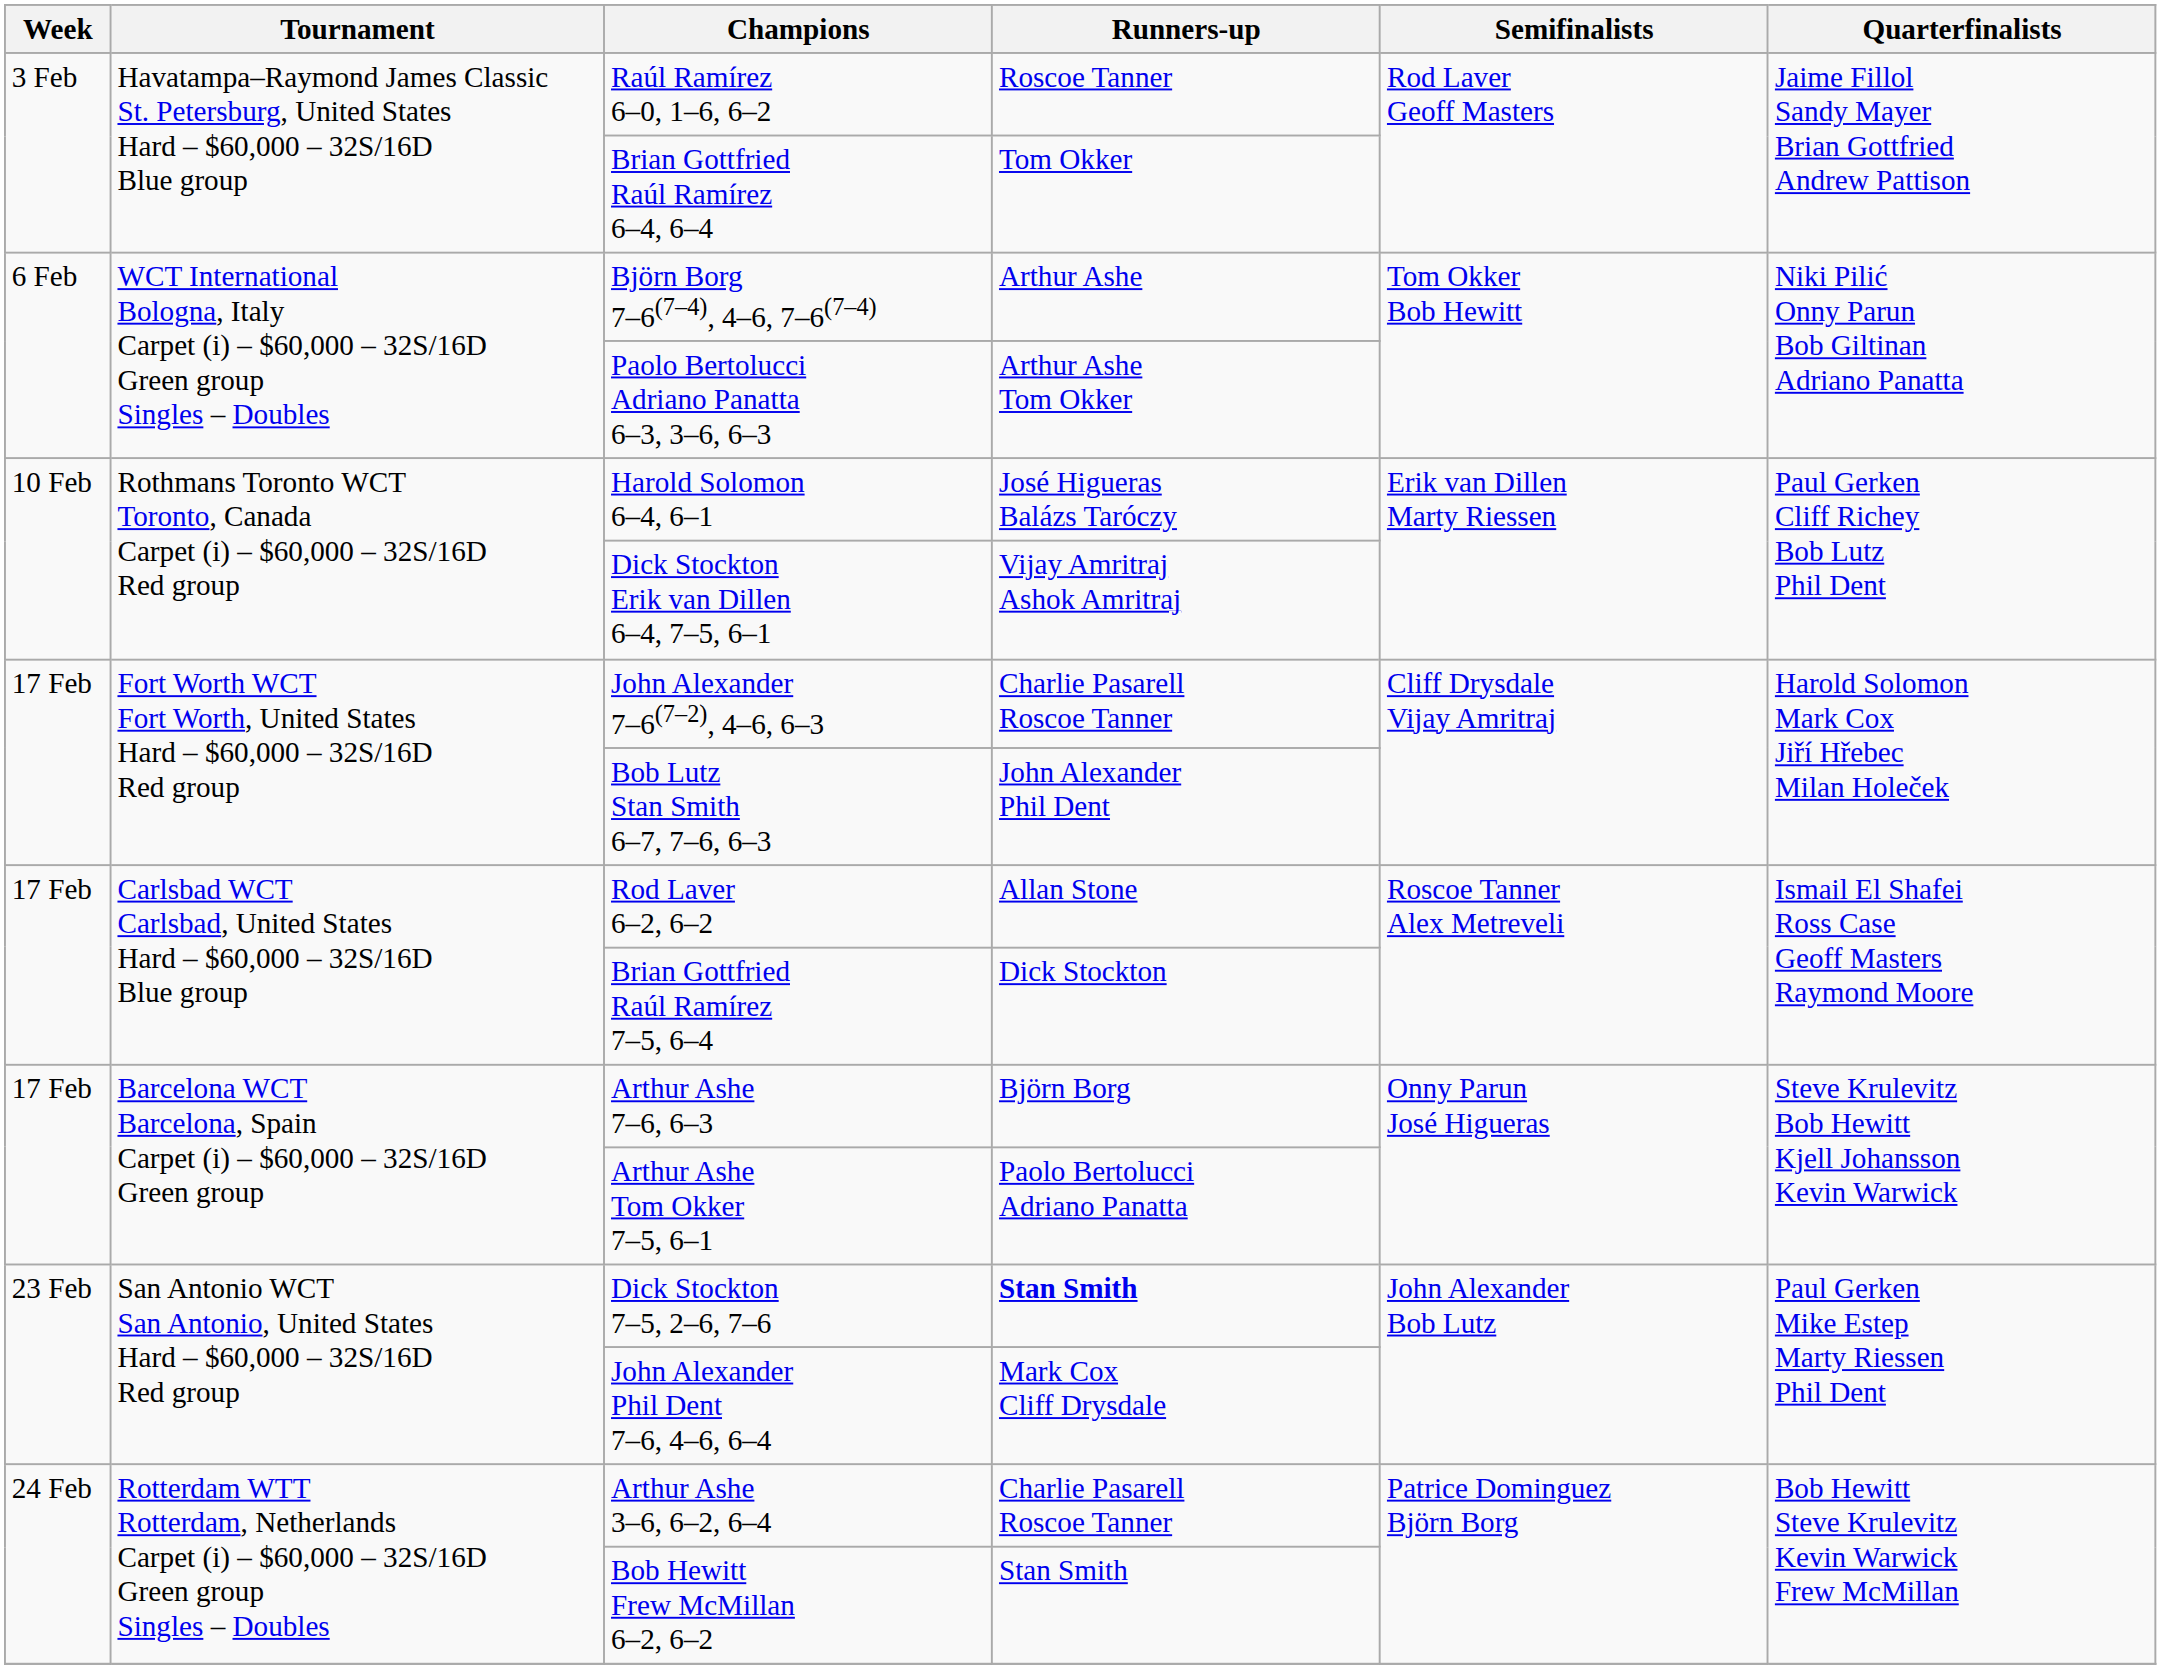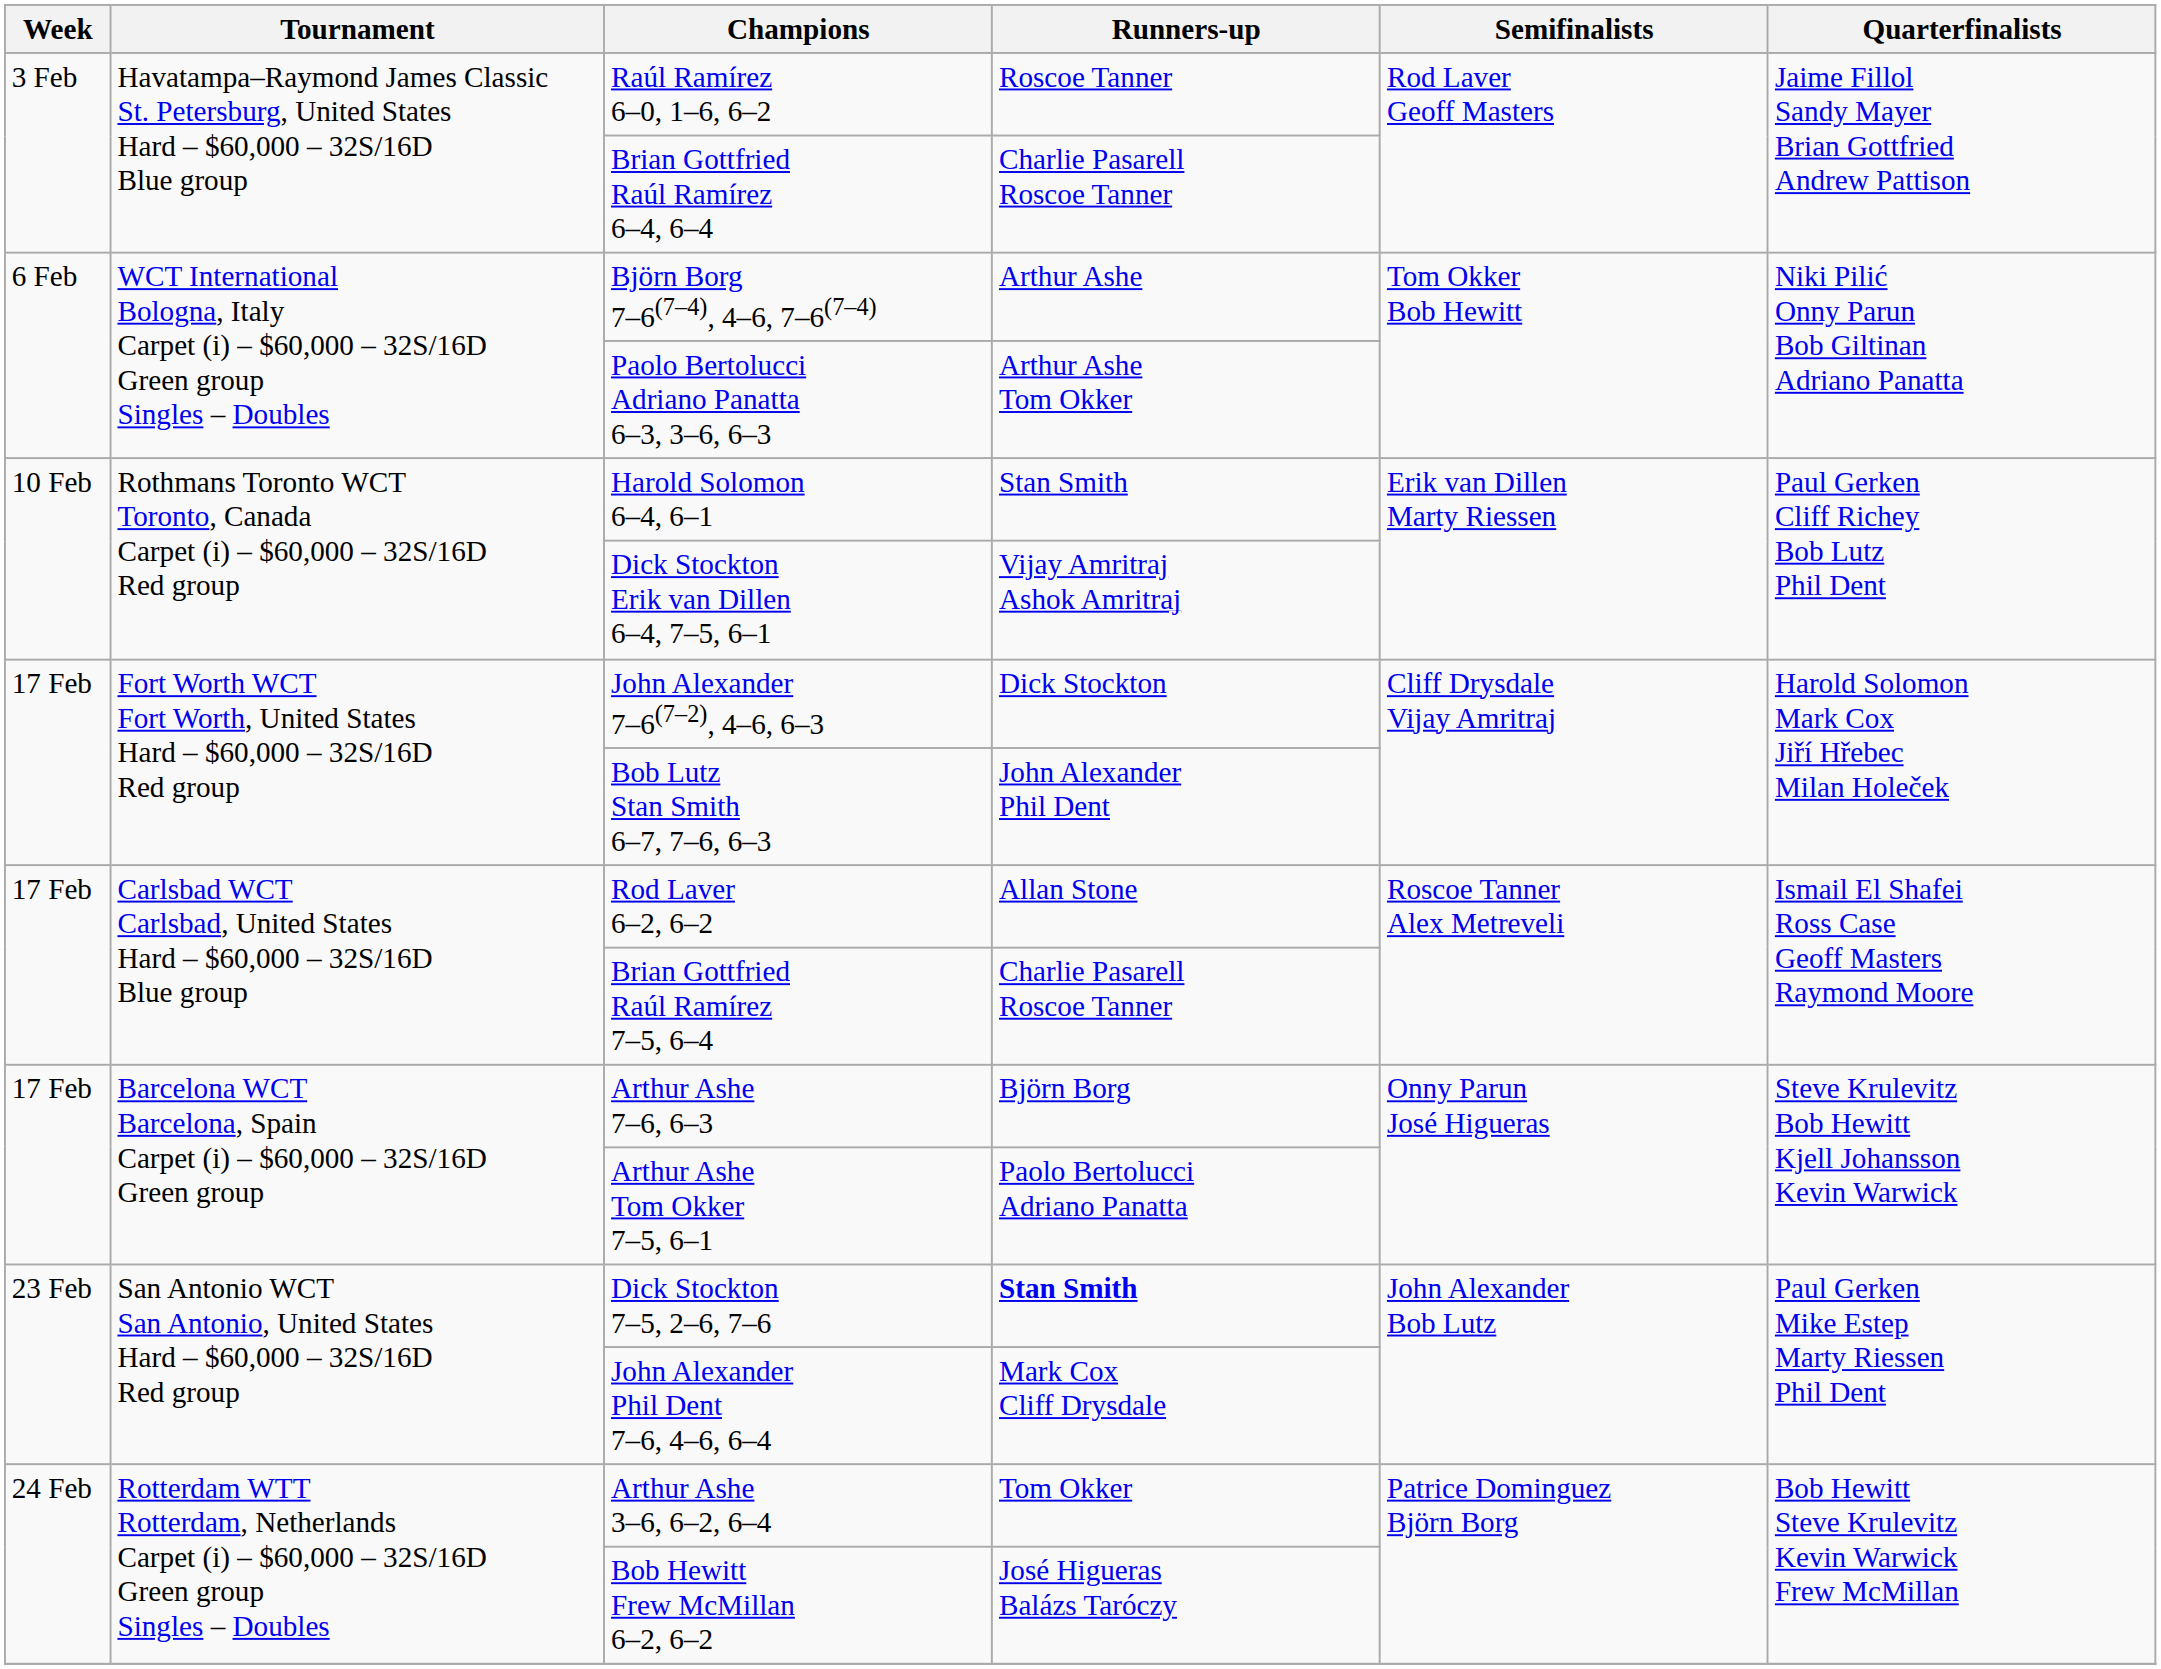Brian Gottfried Raúl Ramírez 6–4, 6–4 | Runners-up: Tom Okker -> Charlie Pasarell Roscoe Tanner
Harold Solomon 6–4, 6–1 | Runners-up: José Higueras Balázs Taróczy -> Stan Smith
John Alexander 7–6(7–2), 4–6, 6–3 | Runners-up: Charlie Pasarell Roscoe Tanner -> Dick Stockton
Brian Gottfried Raúl Ramírez 7–5, 6–4 | Runners-up: Dick Stockton -> Charlie Pasarell Roscoe Tanner
Arthur Ashe 3–6, 6–2, 6–4 | Runners-up: Charlie Pasarell Roscoe Tanner -> Tom Okker
Bob Hewitt Frew McMillan 6–2, 6–2 | Runners-up: Stan Smith -> José Higueras Balázs Taróczy
